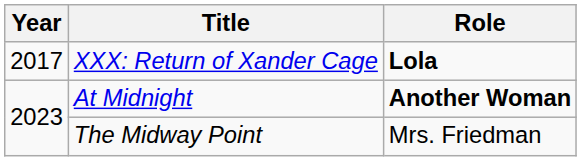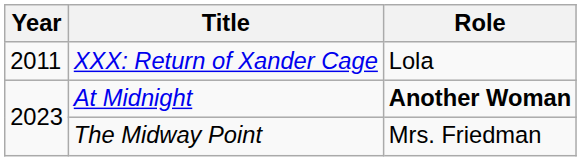XXX: Return of Xander Cage | Year: 2017 -> 2011
XXX: Return of Xander Cage | Role: bold -> normal
